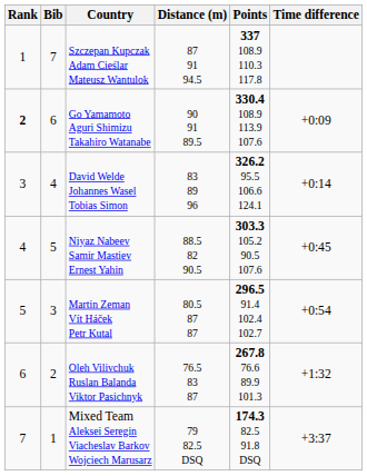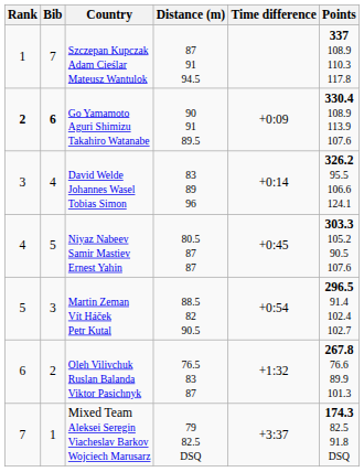columns swapped: Points <-> Time difference
Go Yamamoto Aguri Shimizu Takahiro Watanabe | Bib: normal -> bold
Niyaz Nabeev Samir Mastiev Ernest Yahin | Distance (m): 88.5 82 90.5 -> 80.5 87 87
Martin Zeman Vít Háček Petr Kutal | Distance (m): 80.5 87 87 -> 88.5 82 90.5
